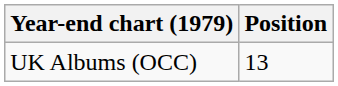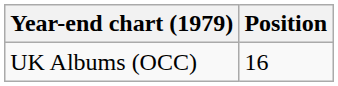UK Albums (OCC) | Position: 13 -> 16
